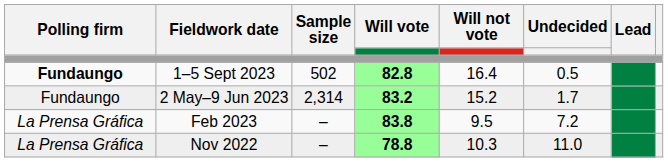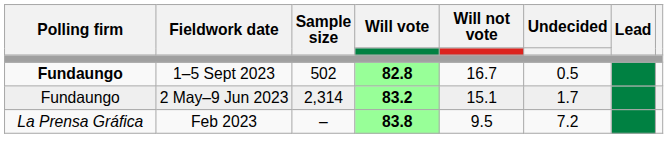1–5 Sept 2023 | Will not vote: 16.4 -> 16.7
2 May–9 Jun 2023 | Will not vote: 15.2 -> 15.1
- row: La Prensa Gráfica | Nov 2022 | – | 78.8 | 10.3 | 11.0
